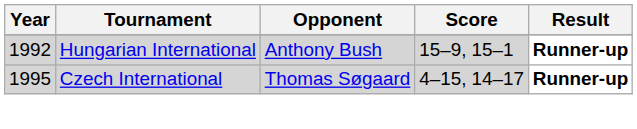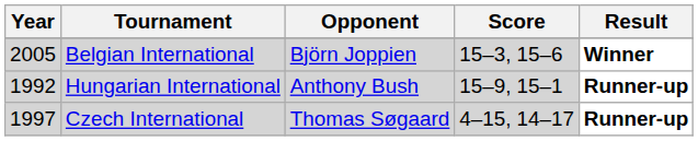+ row: 2005 | Belgian International | Björn Joppien | 15–3, 15–6 | Winner
Czech International | Year: 1995 -> 1997
